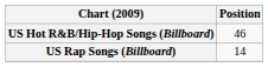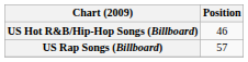US Rap Songs (Billboard) | Position: 14 -> 57
